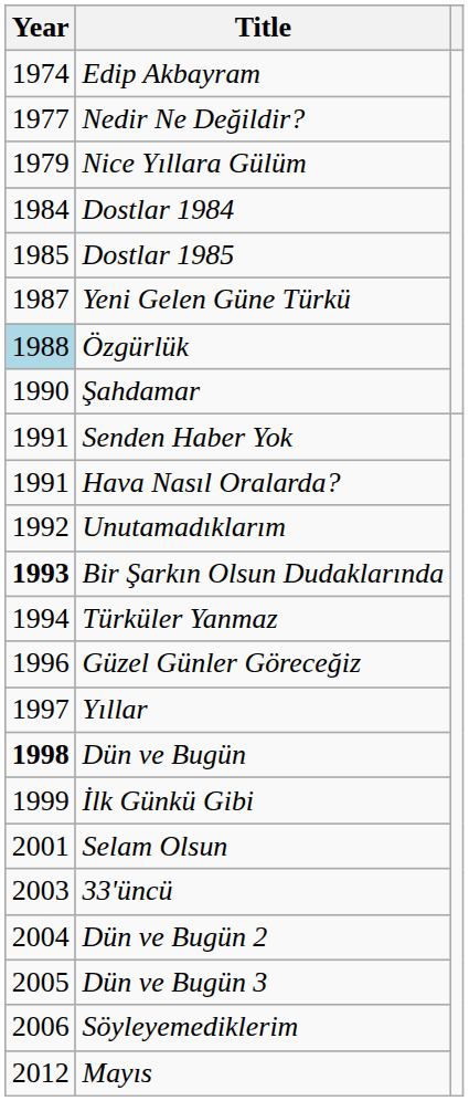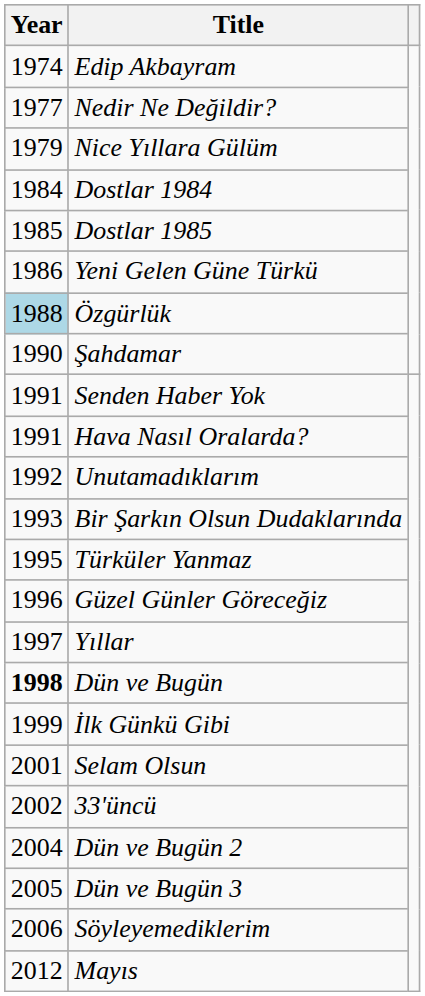Yeni Gelen Güne Türkü | Year: 1987 -> 1986
Bir Şarkın Olsun Dudaklarında | Year: bold -> normal
Türküler Yanmaz | Year: 1994 -> 1995
33'üncü | Year: 2003 -> 2002
